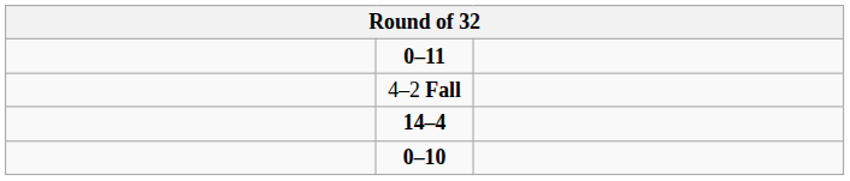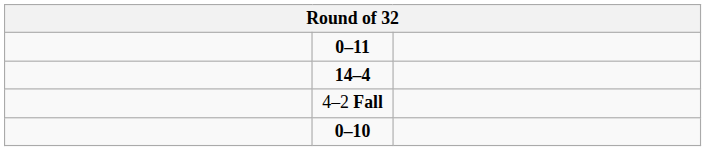rows swapped: 14–4 <-> 4–2 Fall
